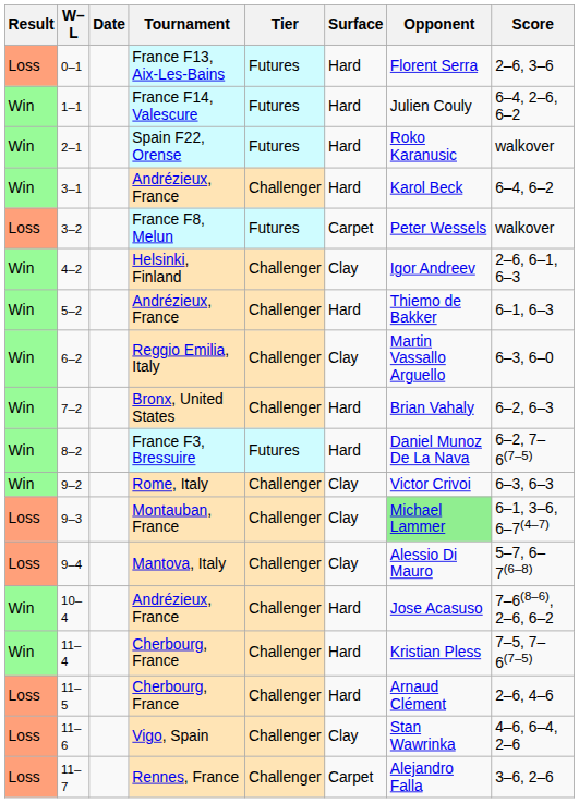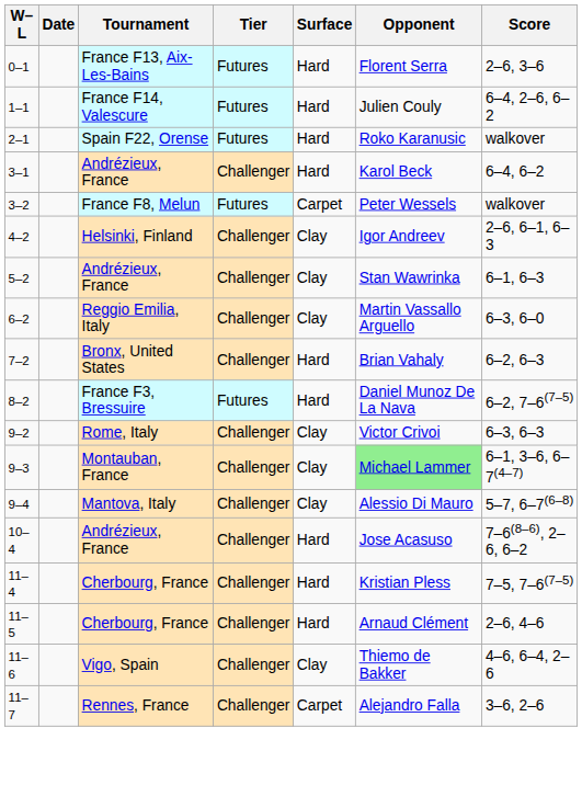- column: Result | Loss | Win | Win | Win | Loss | Win | Win | Win | Win | Win | Win | Loss | Loss | Win | Win | Loss | Loss | Loss
5–2 | Surface: Hard -> Clay
5–2 | Opponent: Thiemo de Bakker -> Stan Wawrinka
11–6 | Opponent: Stan Wawrinka -> Thiemo de Bakker
